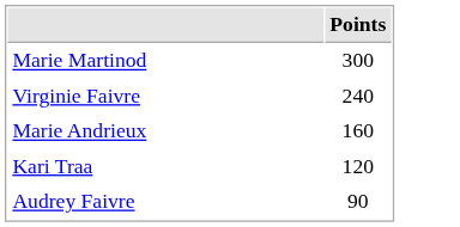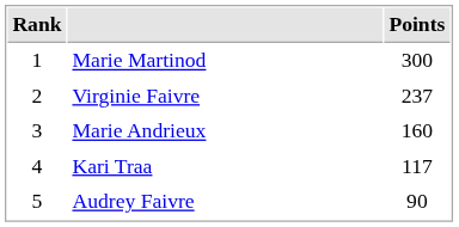+ column: Rank | 1 | 2 | 3 | 4 | 5
Virginie Faivre | Points: 240 -> 237
Kari Traa | Points: 120 -> 117
